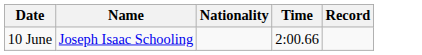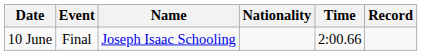+ column: Event | Final
